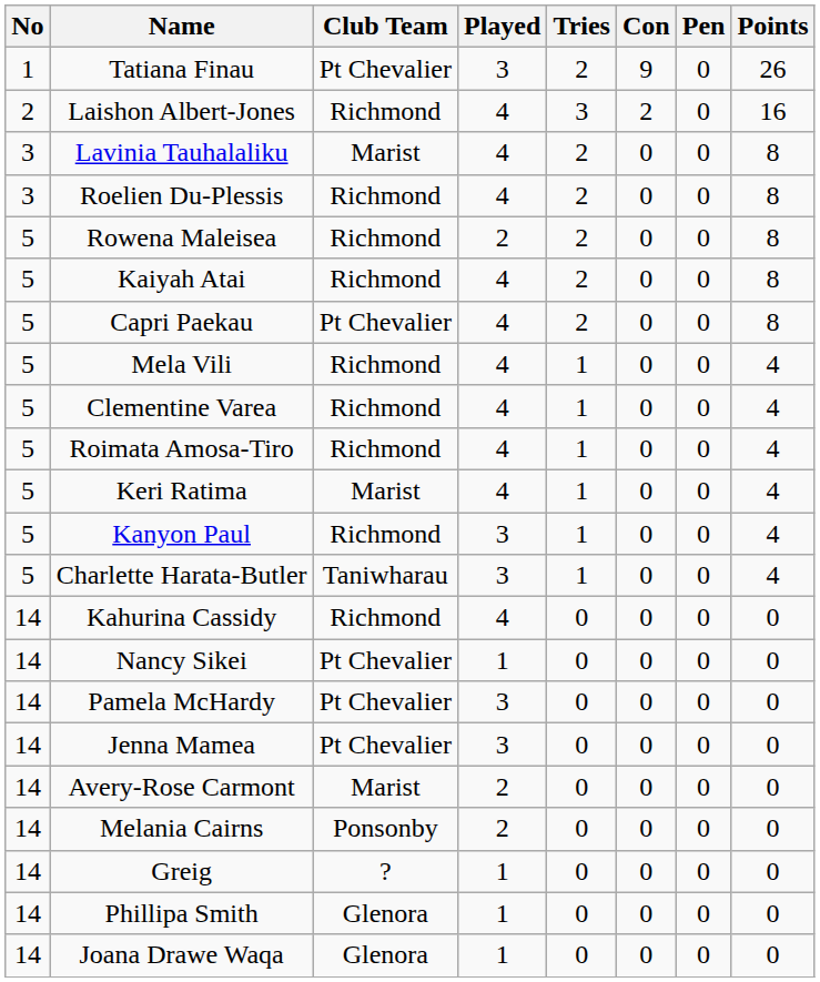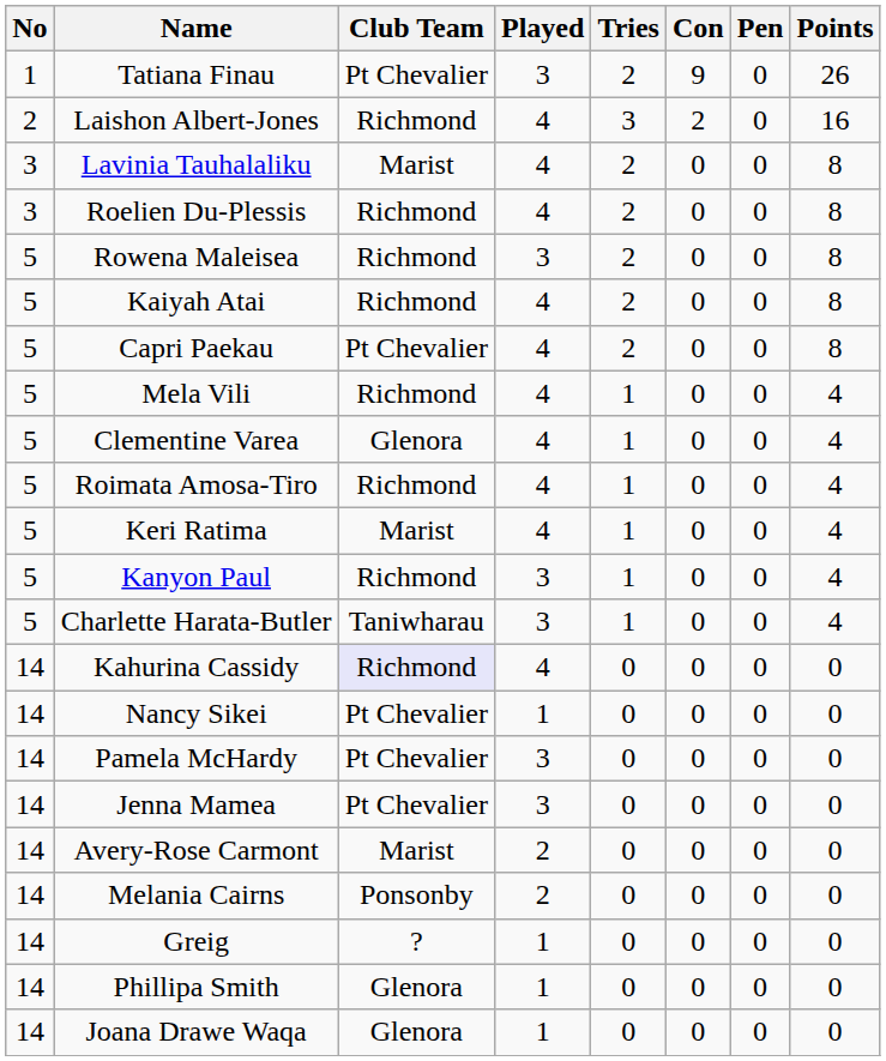Rowena Maleisea | Played: 2 -> 3
Clementine Varea | Club Team: Richmond -> Glenora
Kahurina Cassidy | Club Team: no background -> lavender background
